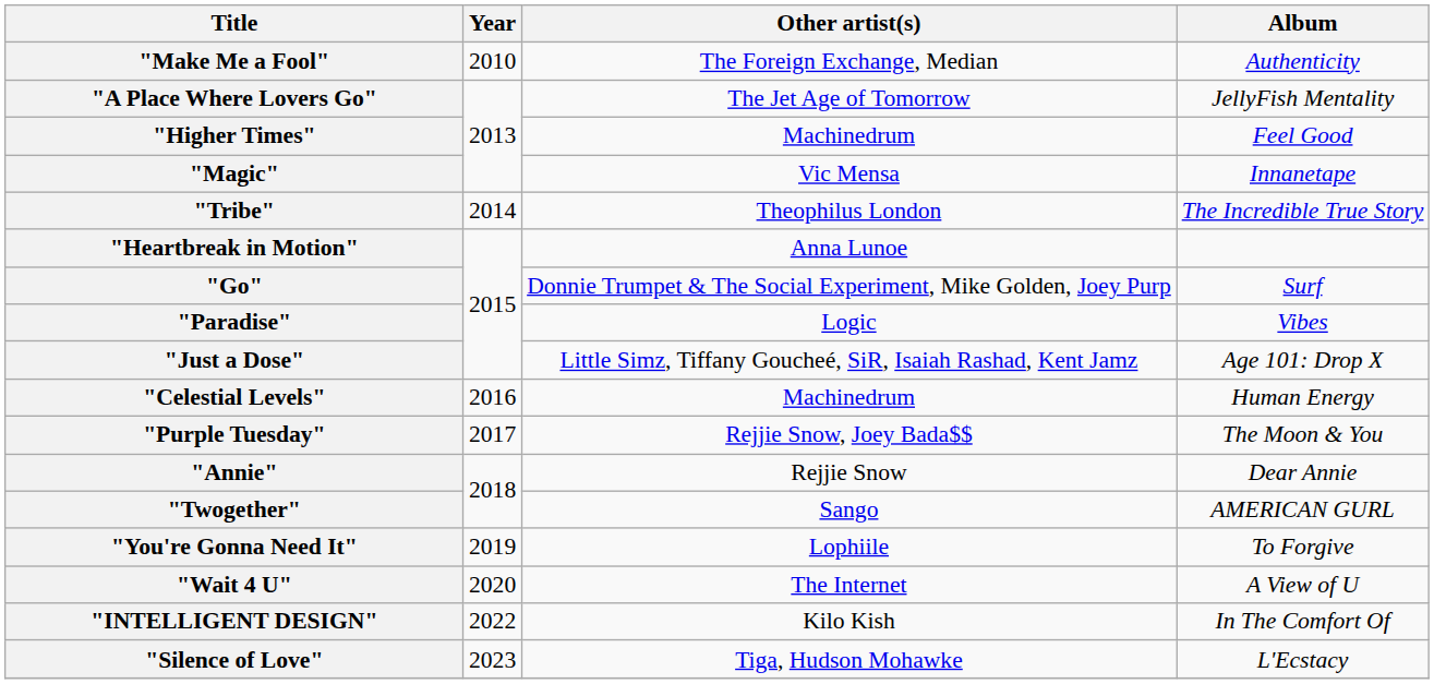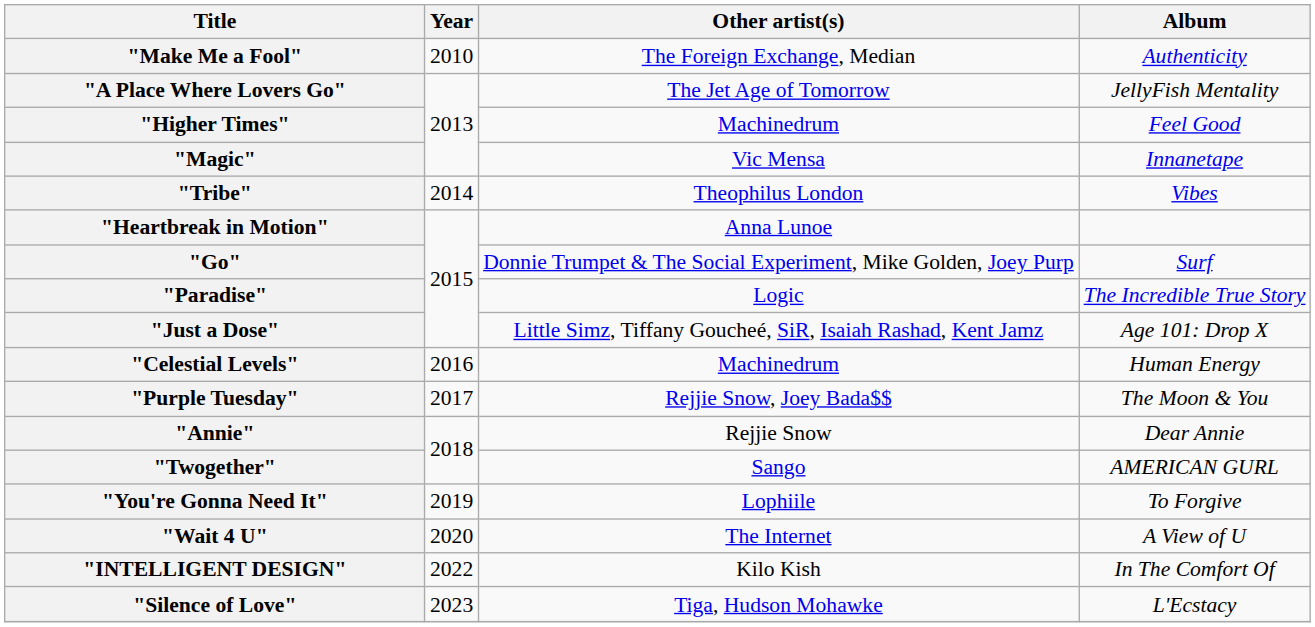"Tribe" | Album: The Incredible True Story -> Vibes
"Paradise" | Album: Vibes -> The Incredible True Story
